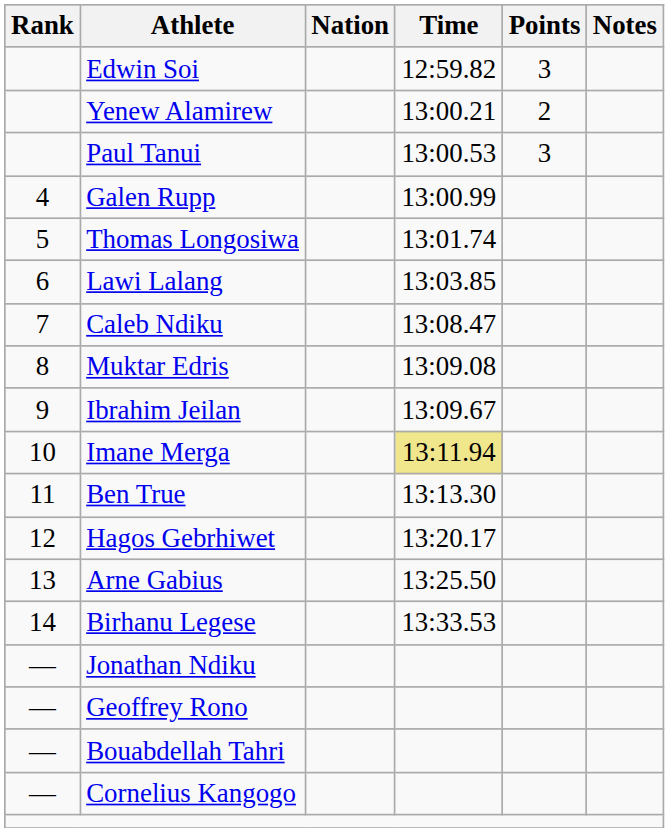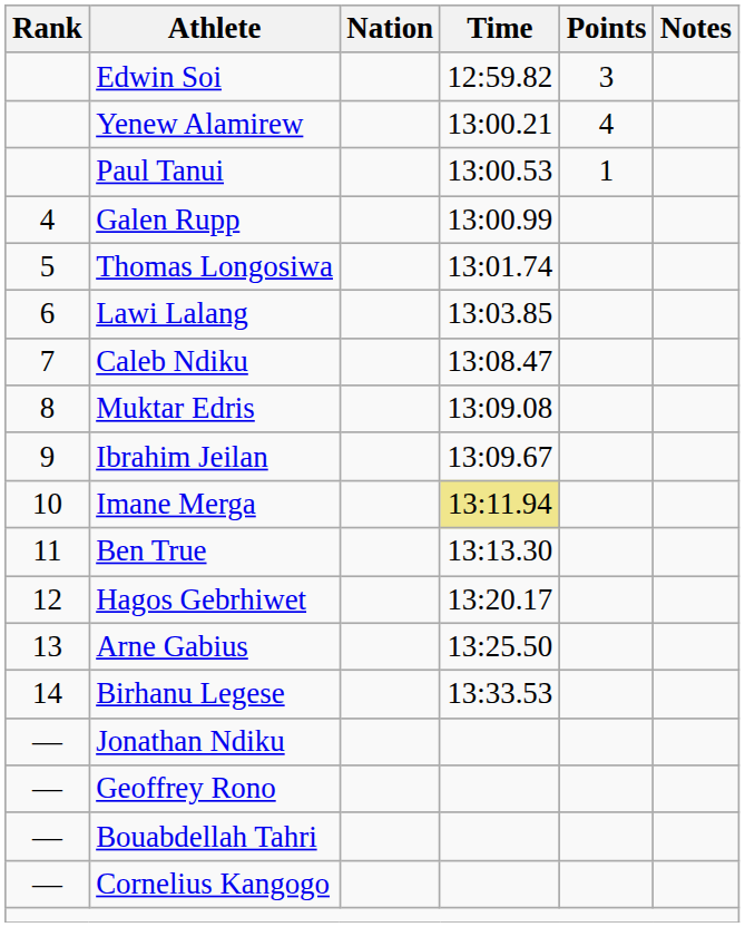Yenew Alamirew | Points: 2 -> 4
Paul Tanui | Points: 3 -> 1
